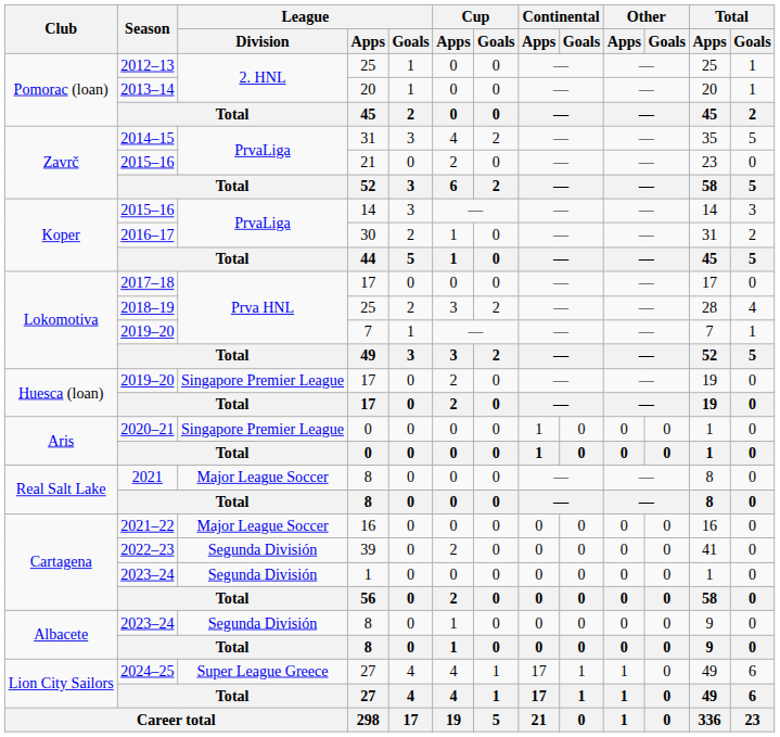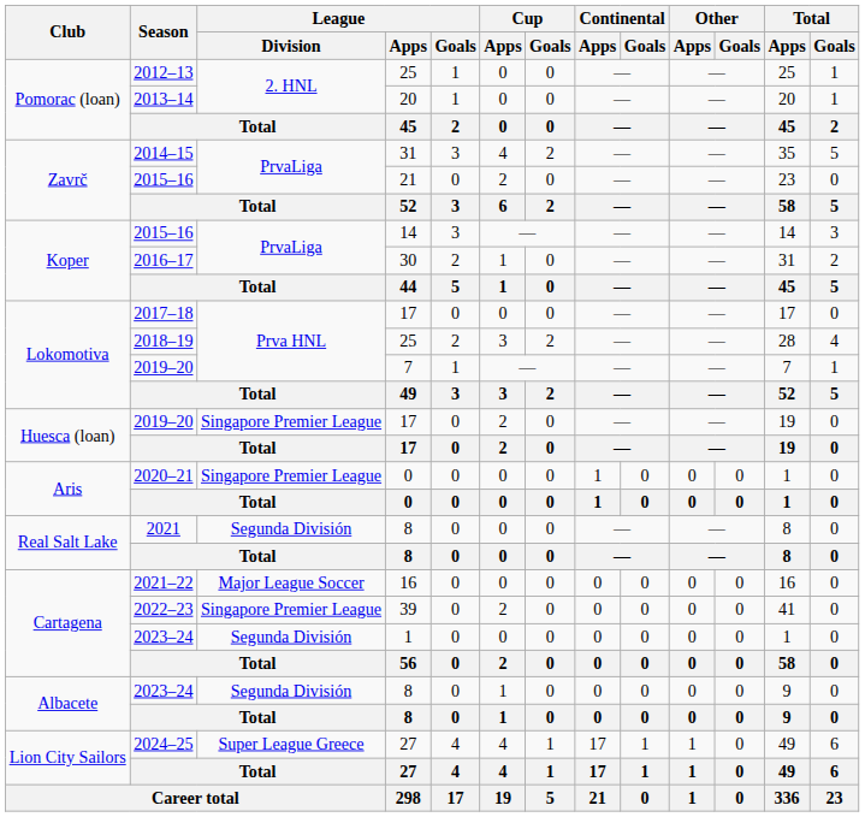2021 | League / Division: Major League Soccer -> Segunda División
2022–23 | League / Division: Segunda División -> Singapore Premier League
